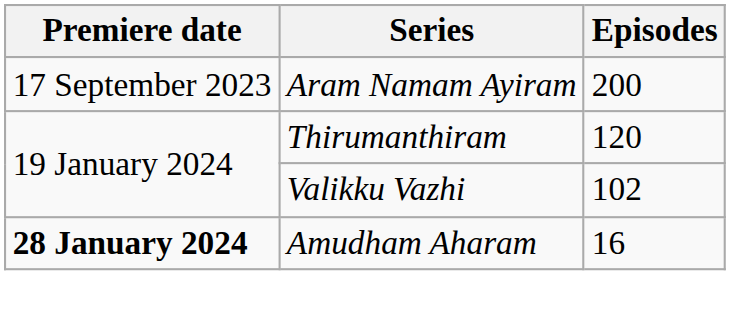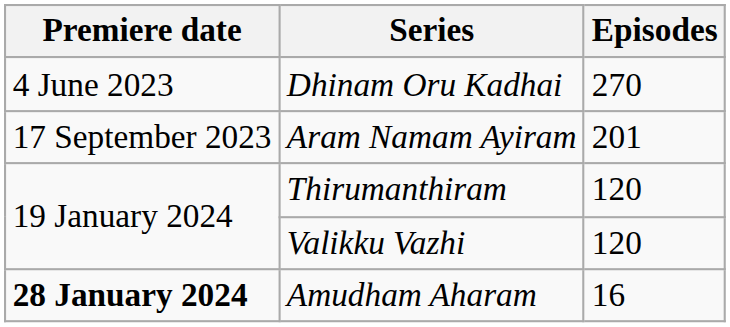+ row: 4 June 2023 | Dhinam Oru Kadhai | 270
Aram Namam Ayiram | Episodes: 200 -> 201
Valikku Vazhi | Episodes: 102 -> 120
